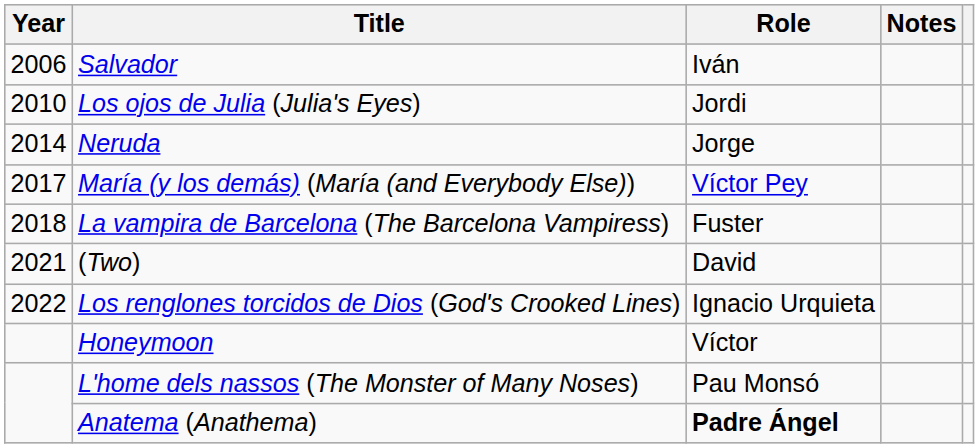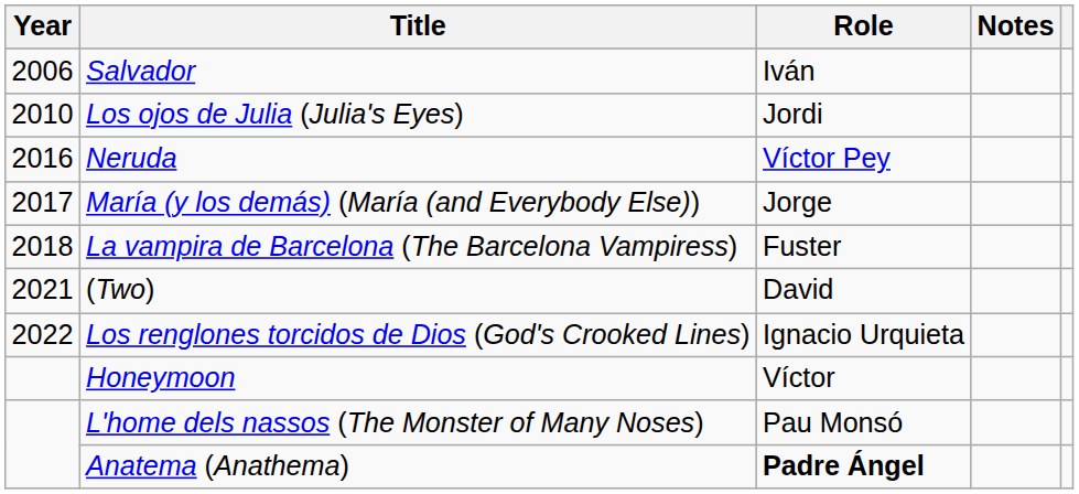Neruda | Year: 2014 -> 2016
Neruda | Role: Jorge -> Víctor Pey
María (y los demás) (María (and Everybody Else)) | Role: Víctor Pey -> Jorge
